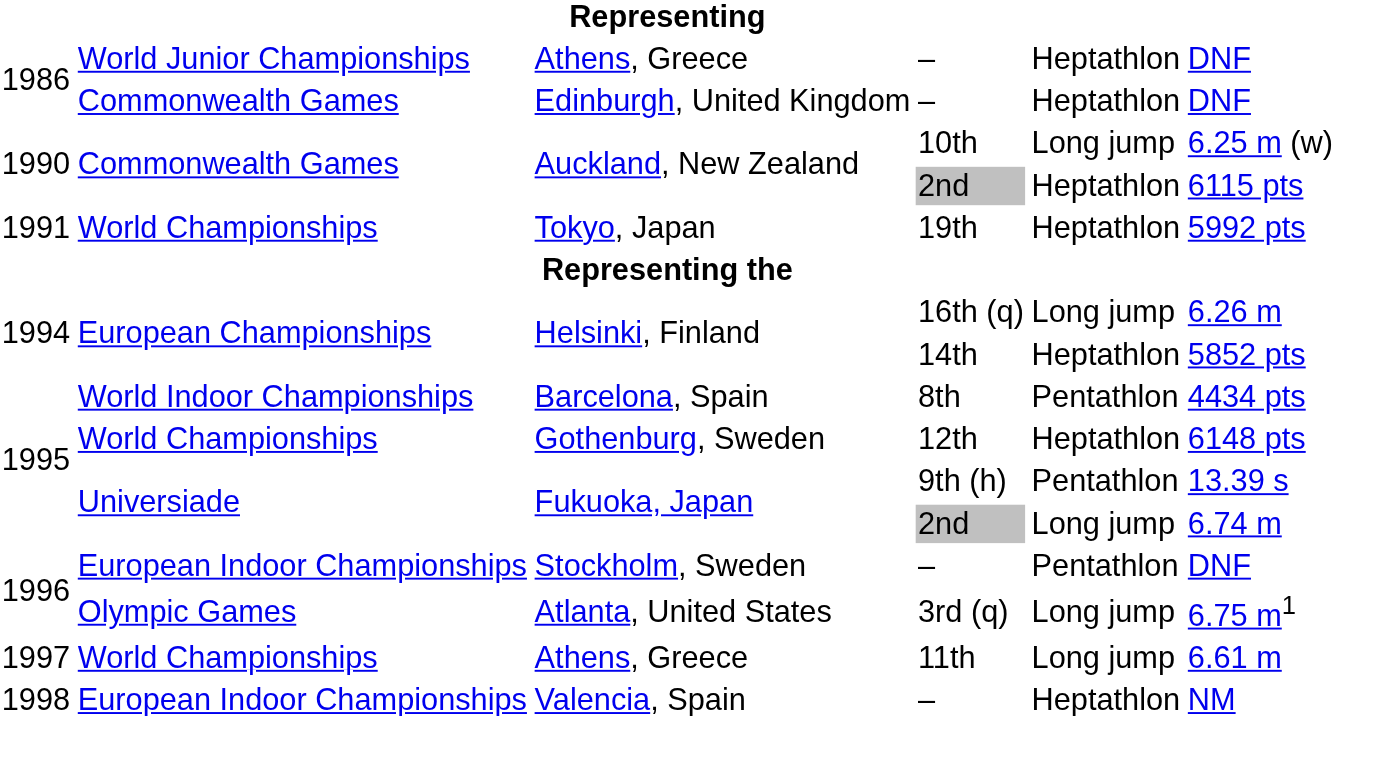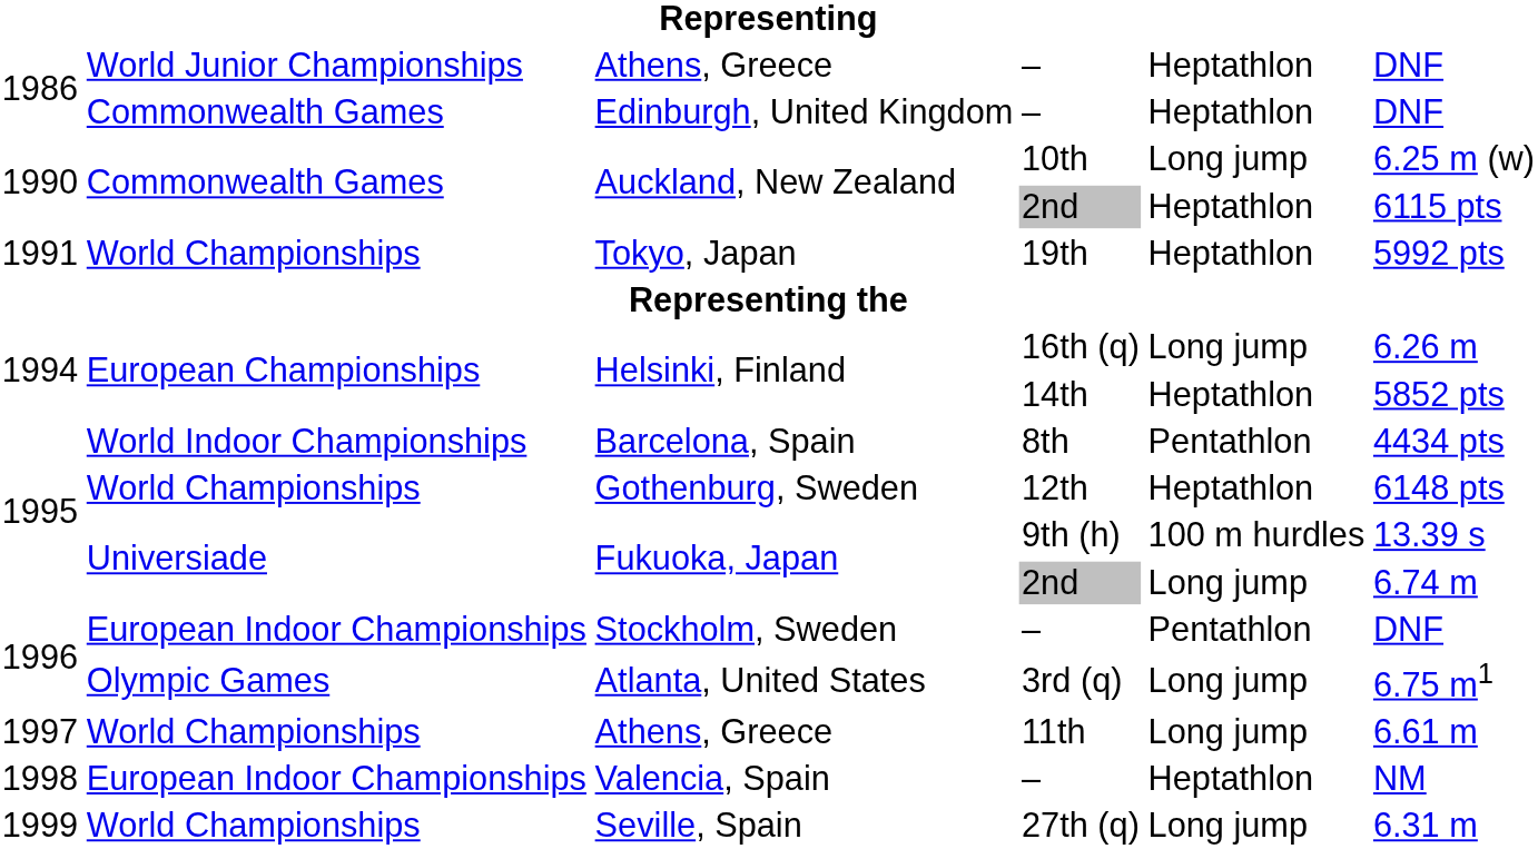Fukuoka, Japan / 9th (h) | column 5: Pentathlon -> 100 m hurdles
+ row: 1999 | World Championships | Seville, Spain | 27th (q) | Long jump | 6.31 m
